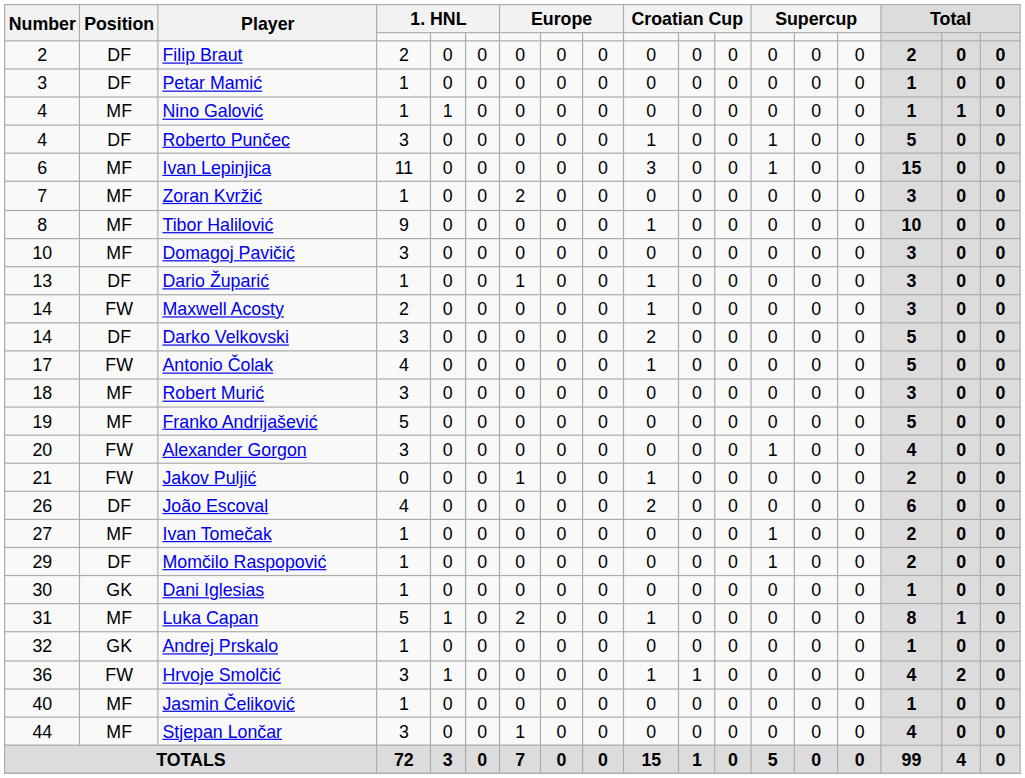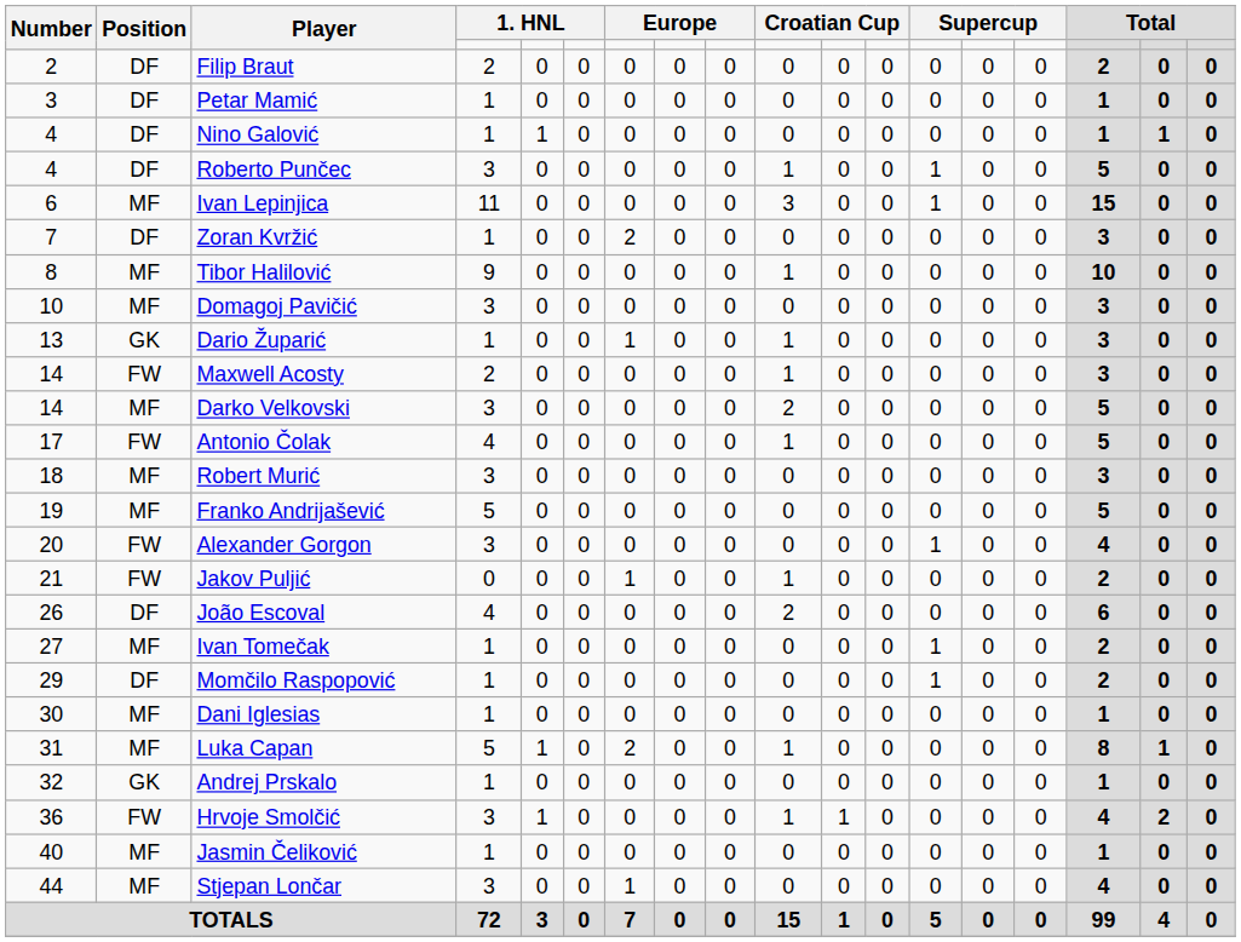Nino Galović | Position: MF -> DF
Zoran Kvržić | Position: MF -> DF
Dario Župarić | Position: DF -> GK
Darko Velkovski | Position: DF -> MF
Dani Iglesias | Position: GK -> MF
